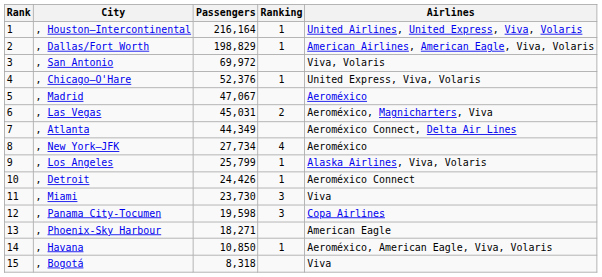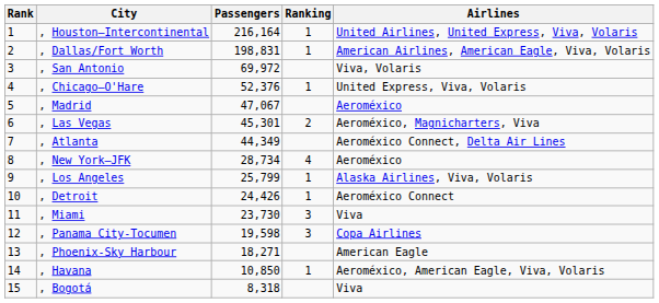, Dallas/Fort Worth | Passengers: 198,829 -> 198,831
, Las Vegas | Passengers: 45,031 -> 45,301
, New York–JFK | Passengers: 27,734 -> 28,734
